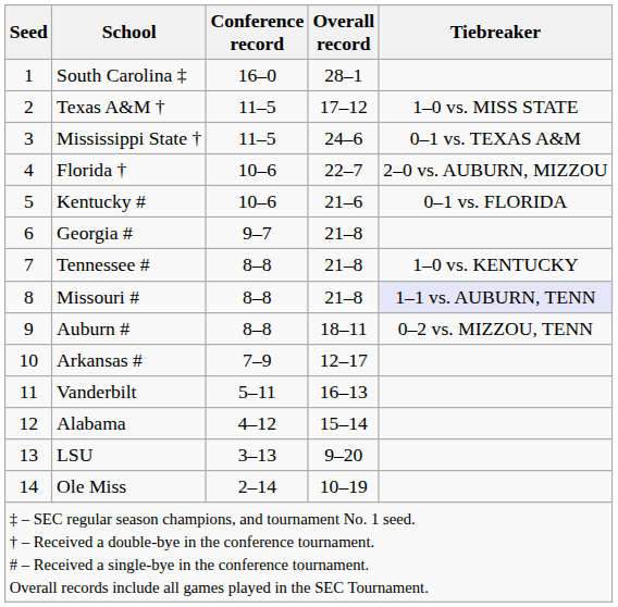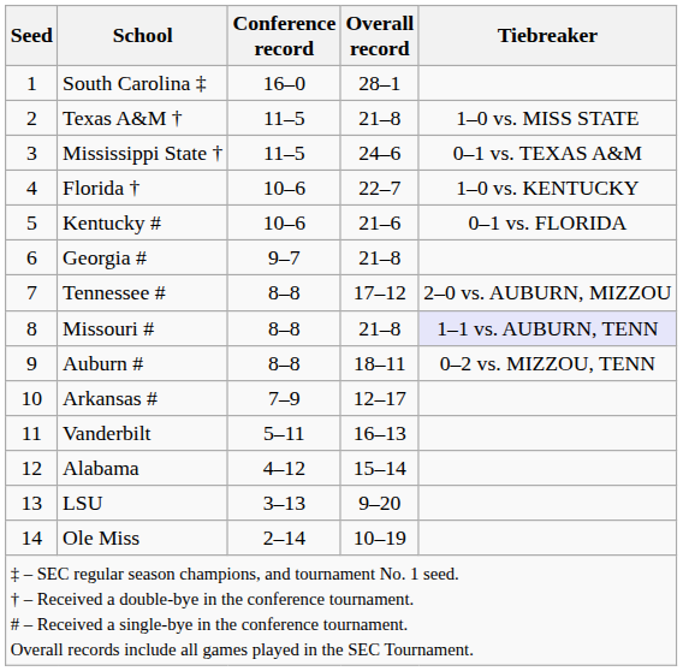Texas A&M † | Overall record: 17–12 -> 21–8
Florida † | Tiebreaker: 2–0 vs. AUBURN, MIZZOU -> 1–0 vs. KENTUCKY
Tennessee # | Overall record: 21–8 -> 17–12
Tennessee # | Tiebreaker: 1–0 vs. KENTUCKY -> 2–0 vs. AUBURN, MIZZOU
